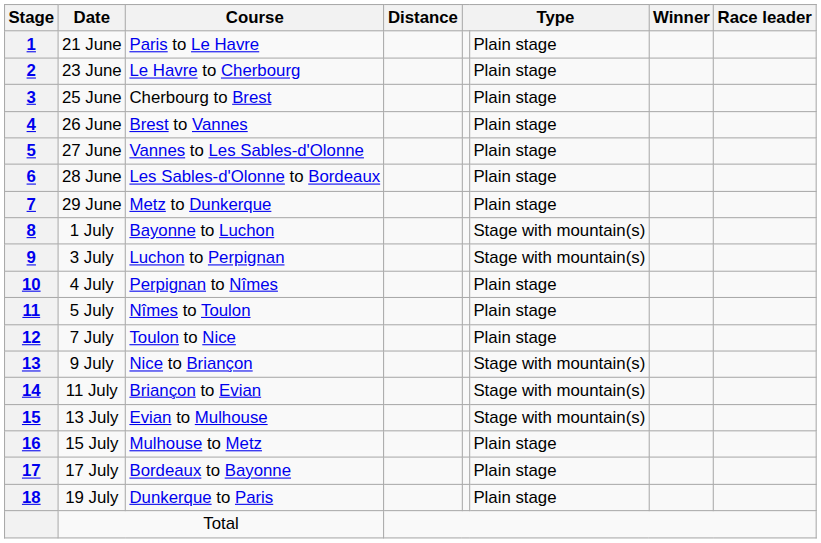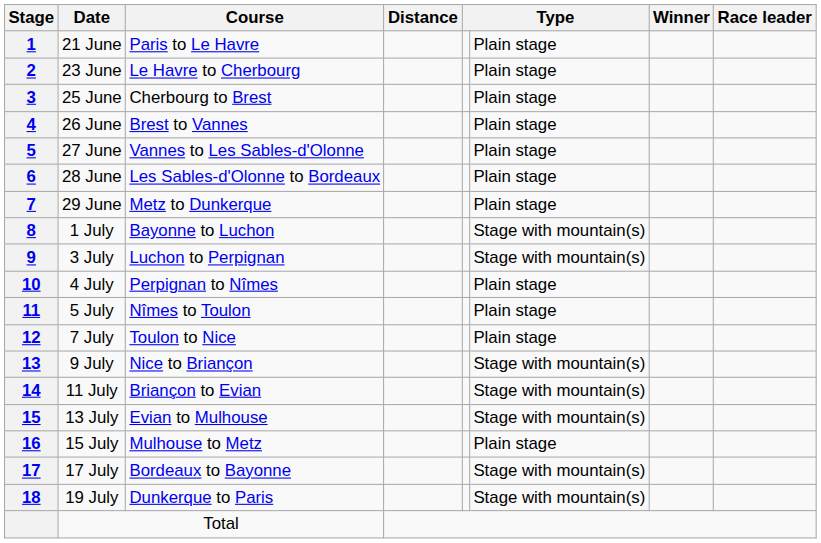17 July | column 6: Plain stage -> Stage with mountain(s)
19 July | column 6: Plain stage -> Stage with mountain(s)
